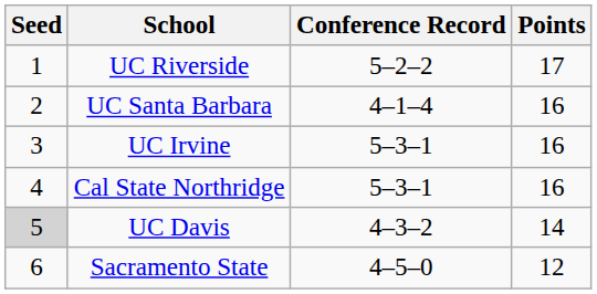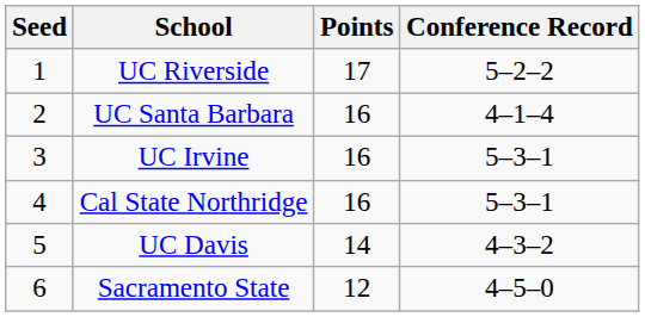columns swapped: Conference Record <-> Points
UC Davis | Seed: lightgrey background -> no background
